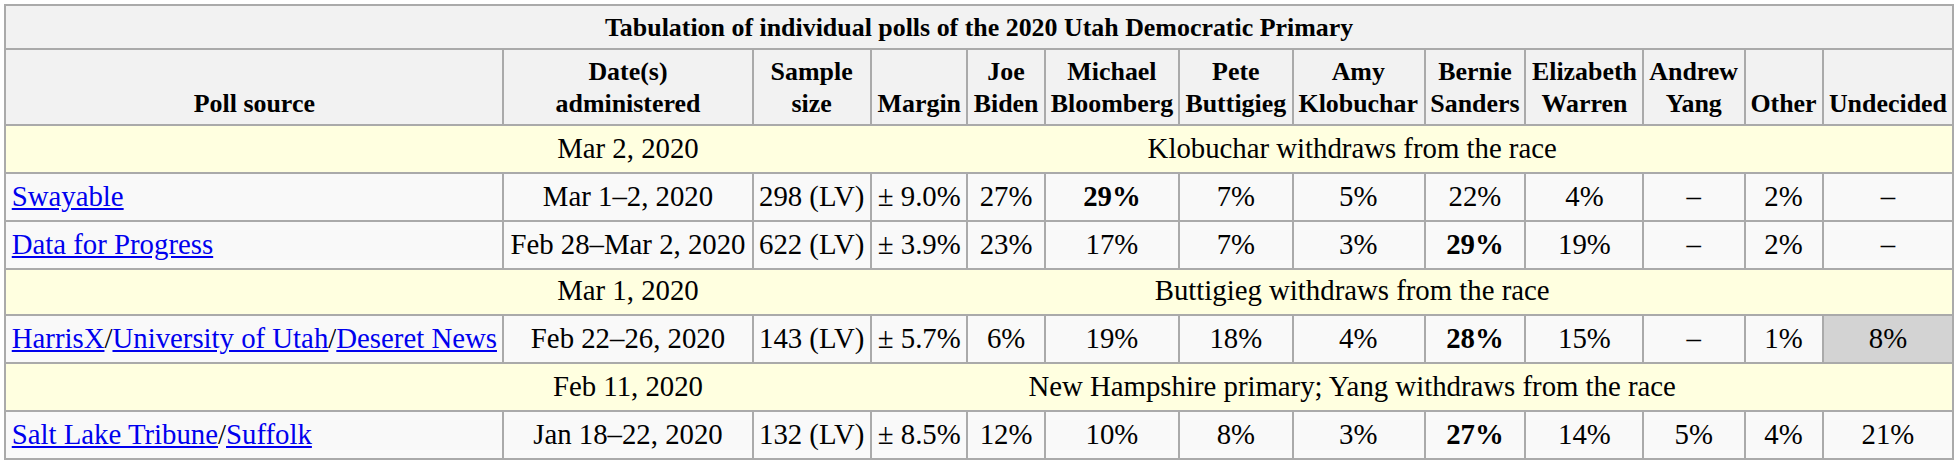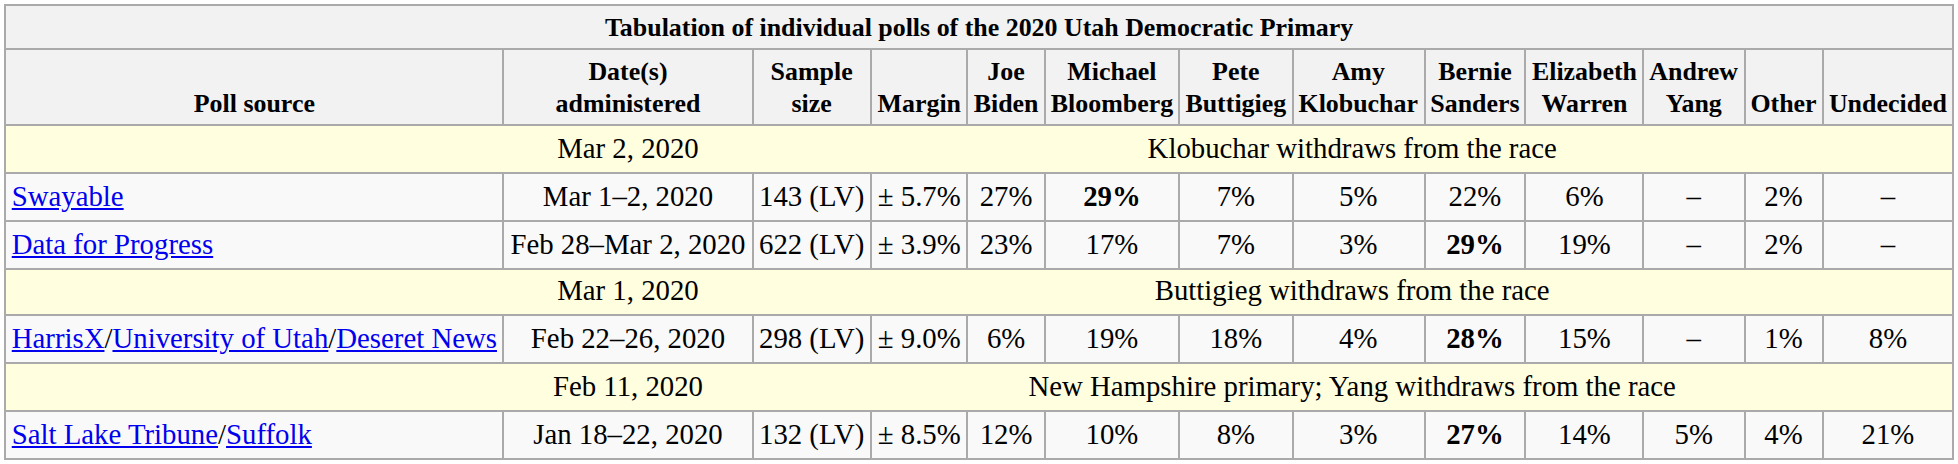Mar 1–2, 2020 | Sample size: 298 (LV) -> 143 (LV)
Mar 1–2, 2020 | Margin: ± 9.0% -> ± 5.7%
Mar 1–2, 2020 | Elizabeth Warren: 4% -> 6%
Feb 22–26, 2020 | Sample size: 143 (LV) -> 298 (LV)
Feb 22–26, 2020 | Margin: ± 5.7% -> ± 9.0%
Feb 22–26, 2020 | Undecided: lightgrey background -> no background
